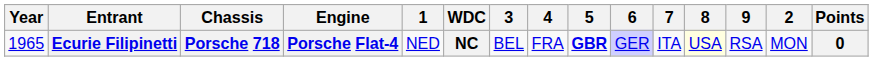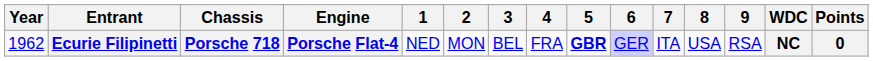columns swapped: 2 <-> WDC
Ecurie Filipinetti | Year: 1965 -> 1962
Ecurie Filipinetti | 8: lightyellow background -> no background
